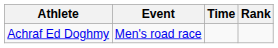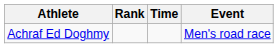columns swapped: Event <-> Rank
